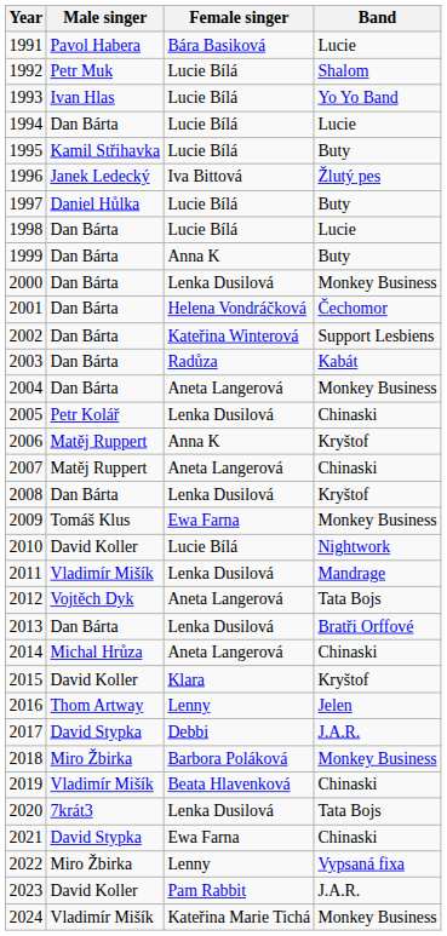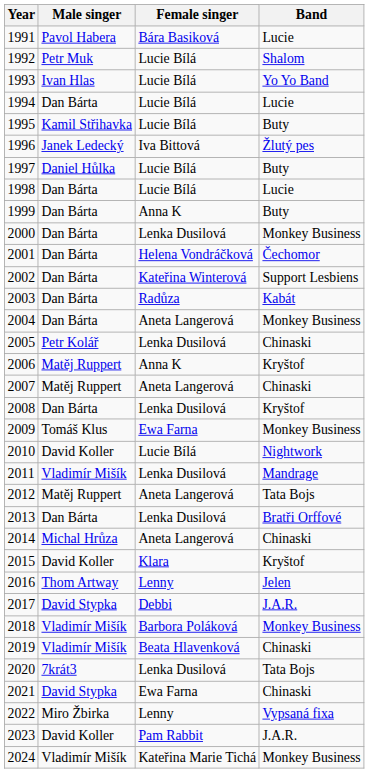2012 | Male singer: Vojtěch Dyk -> Matěj Ruppert
2018 | Male singer: Miro Žbirka -> Vladimír Mišík
